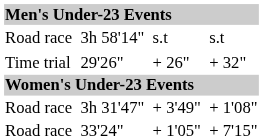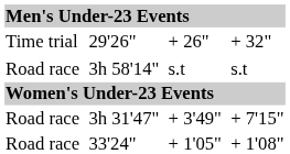rows swapped: 3h 58'14" <-> 29'26"
3h 31'47" | column 7: + 1'08" -> + 7'15"
33'24" | column 7: + 7'15" -> + 1'08"
